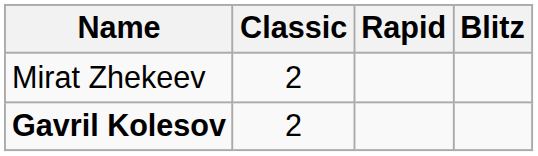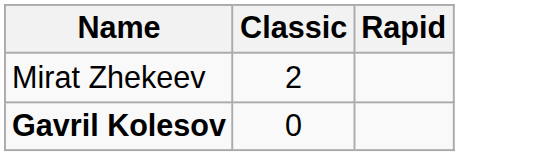- column: Blitz
Gavril Kolesov | Classic: 2 -> 0
